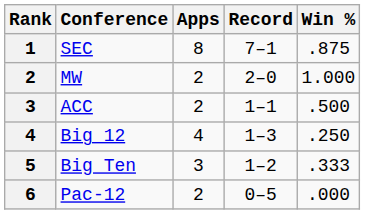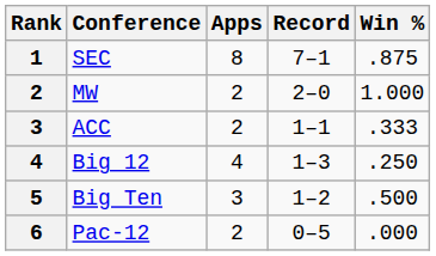ACC | Win %: .500 -> .333
Big Ten | Win %: .333 -> .500
